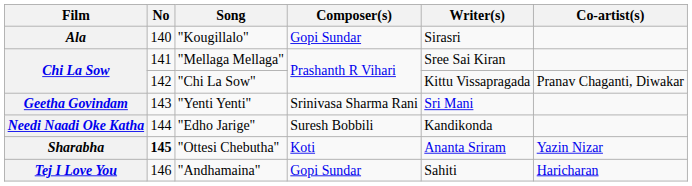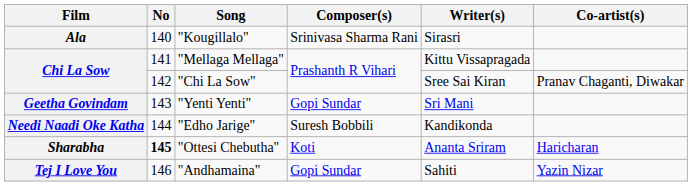"Kougillalo" | Composer(s): Gopi Sundar -> Srinivasa Sharma Rani
"Mellaga Mellaga" | Writer(s): Sree Sai Kiran -> Kittu Vissapragada
"Chi La Sow" | Writer(s): Kittu Vissapragada -> Sree Sai Kiran
"Yenti Yenti" | Composer(s): Srinivasa Sharma Rani -> Gopi Sundar
"Ottesi Chebutha" | Co-artist(s): Yazin Nizar -> Haricharan
"Andhamaina" | Co-artist(s): Haricharan -> Yazin Nizar
